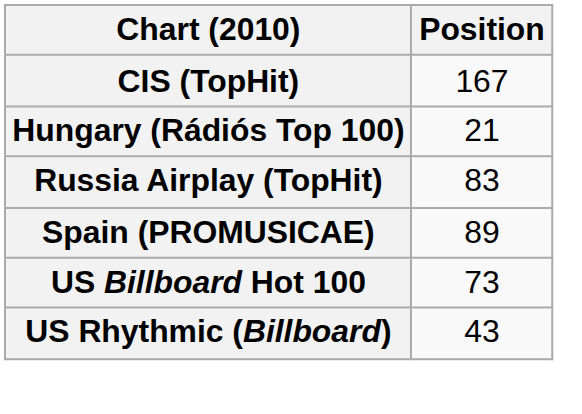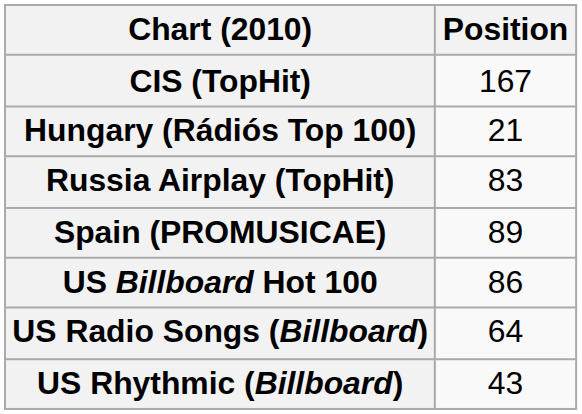US Billboard Hot 100 | Position: 73 -> 86
+ row: US Radio Songs (Billboard) | 64
